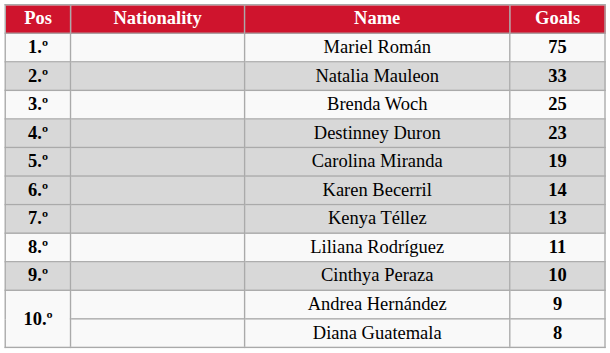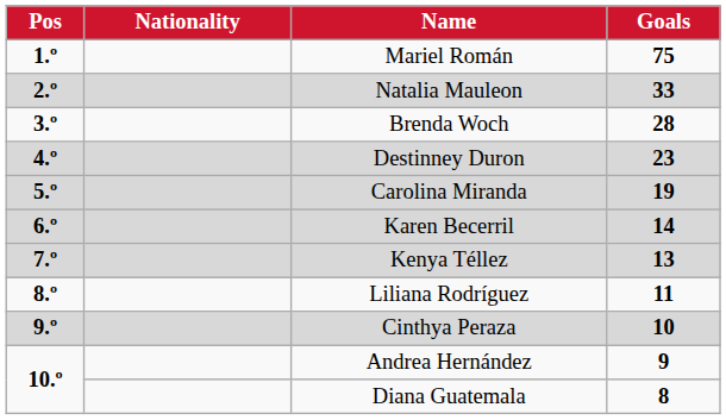Brenda Woch | Goals: 25 -> 28
